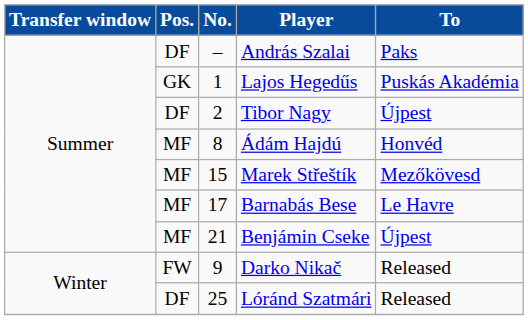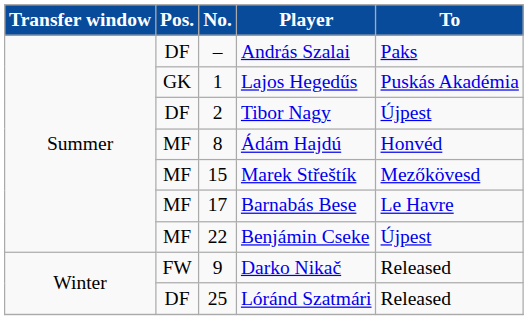Benjámin Cseke | No.: 21 -> 22
